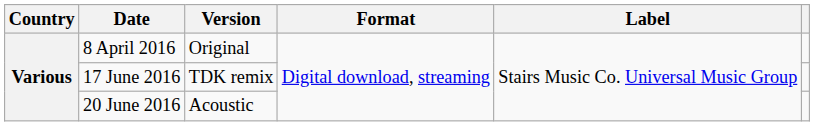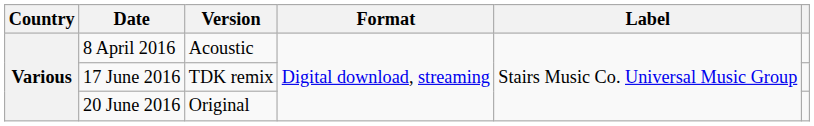8 April 2016 | Version: Original -> Acoustic
20 June 2016 | Version: Acoustic -> Original
